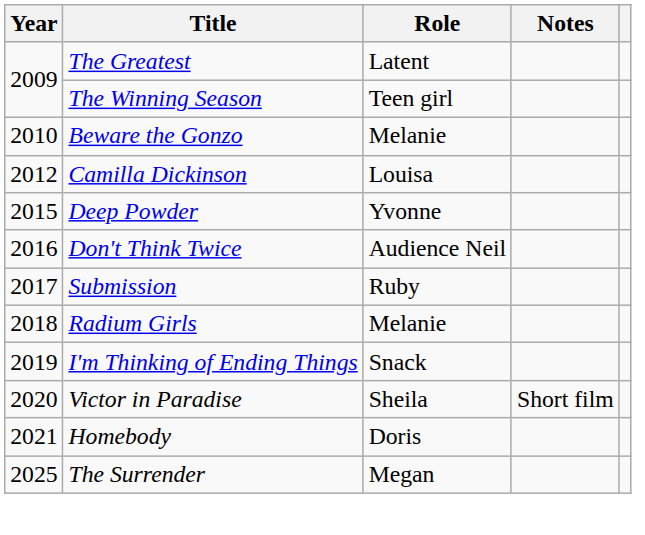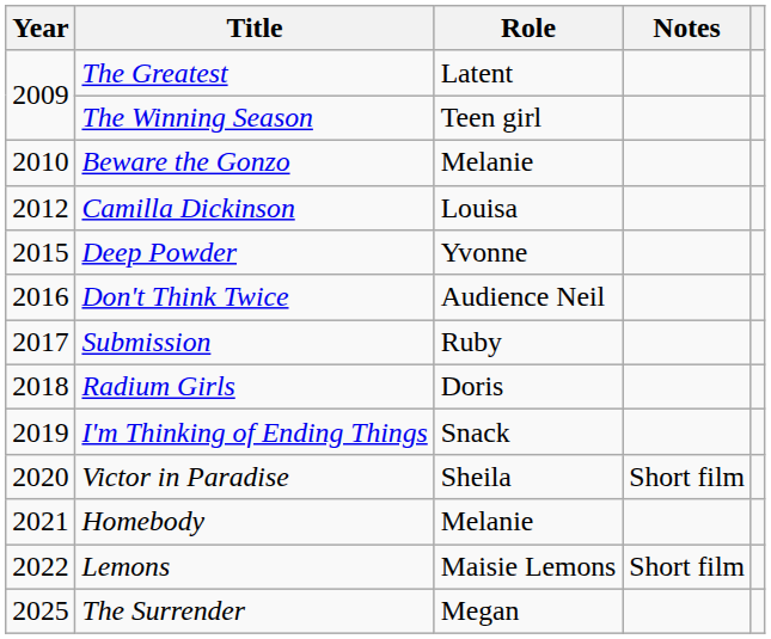Radium Girls | Role: Melanie -> Doris
Homebody | Role: Doris -> Melanie
+ row: 2022 | Lemons | Maisie Lemons | Short film
